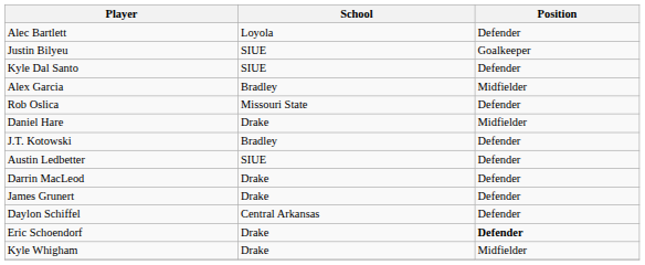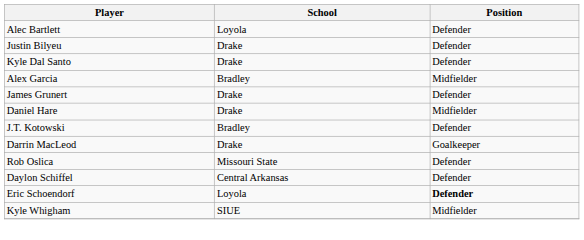Justin Bilyeu | School: SIUE -> Drake
Justin Bilyeu | Position: Goalkeeper -> Defender
Kyle Dal Santo | School: SIUE -> Drake
rows swapped: James Grunert <-> Rob Oslica
- row: Austin Ledbetter | SIUE | Defender
Darrin MacLeod | Position: Defender -> Goalkeeper
Eric Schoendorf | School: Drake -> Loyola
Kyle Whigham | School: Drake -> SIUE
